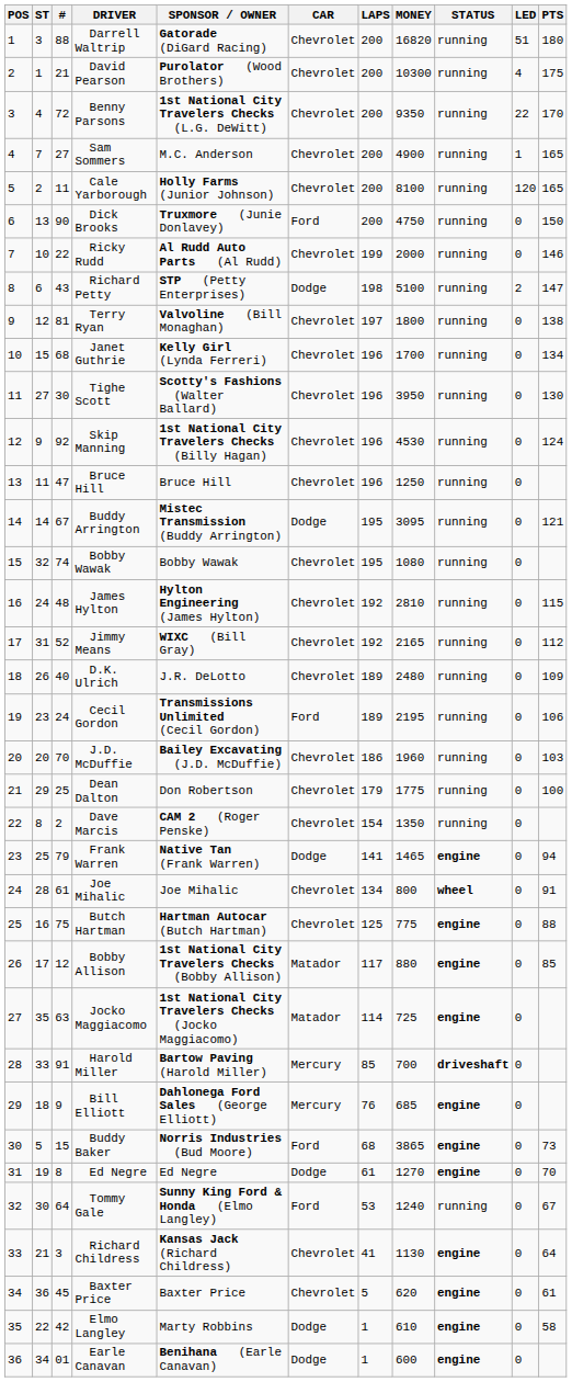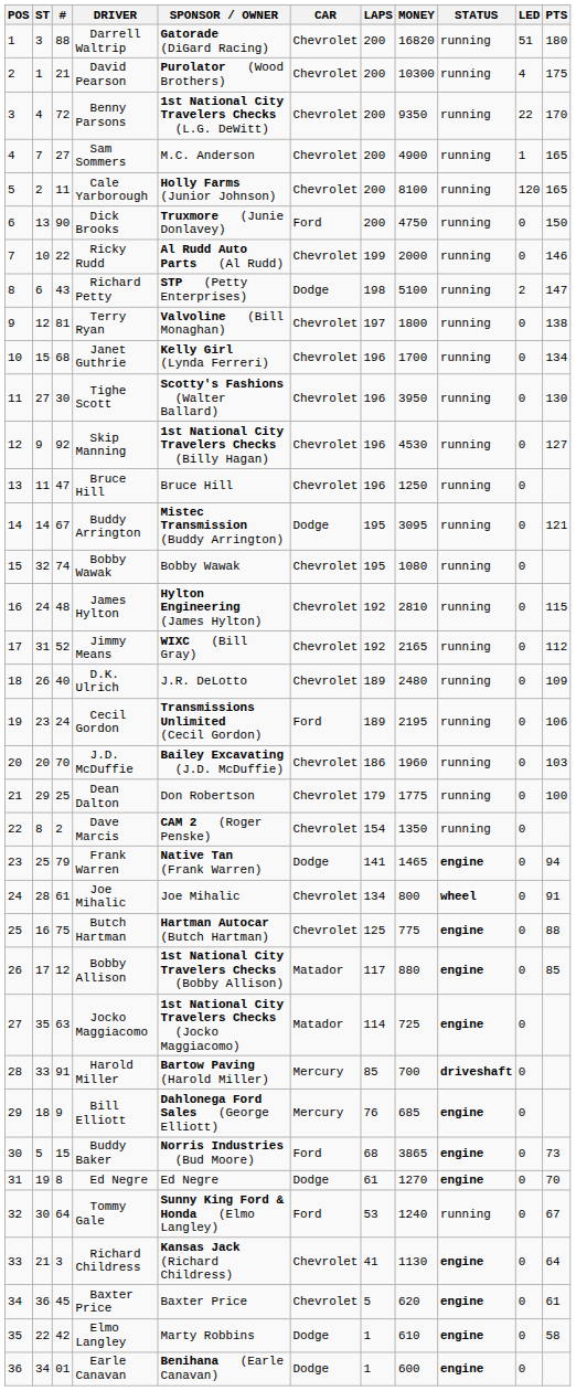Skip Manning | PTS: 124 -> 127
